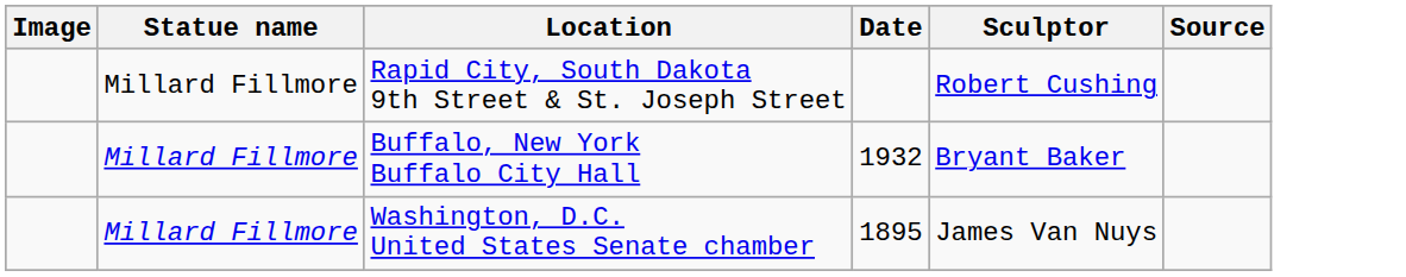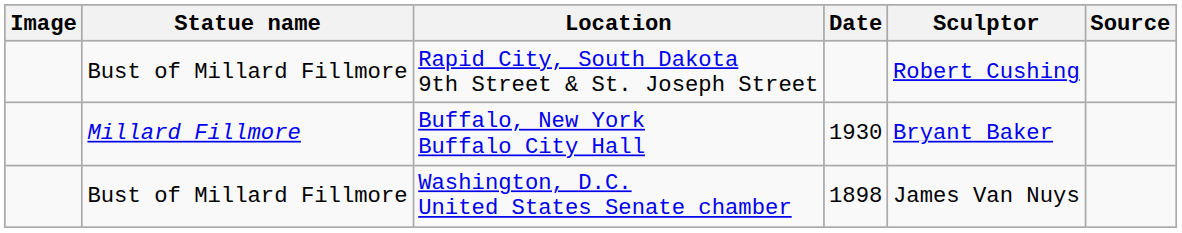Rapid City, South Dakota 9th Street & St. Joseph Street | Statue name: Millard Fillmore -> Bust of Millard Fillmore
Buffalo, New York Buffalo City Hall | Date: 1932 -> 1930
Washington, D.C. United States Senate chamber | Statue name: Millard Fillmore -> Bust of Millard Fillmore
Washington, D.C. United States Senate chamber | Date: 1895 -> 1898
